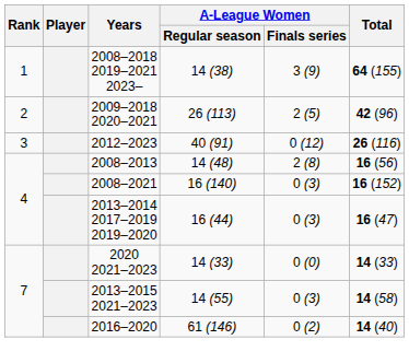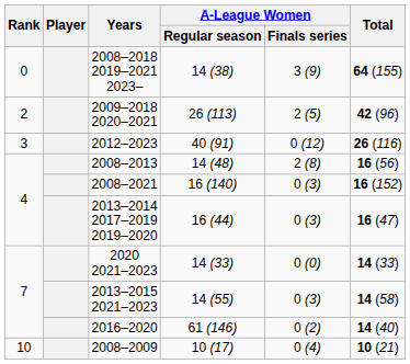2008–2018 2019–2021 2023– | Rank: 1 -> 0
+ row: 10 | 2008–2009 | 10 (17) | 0 (4) | 10 (21)
